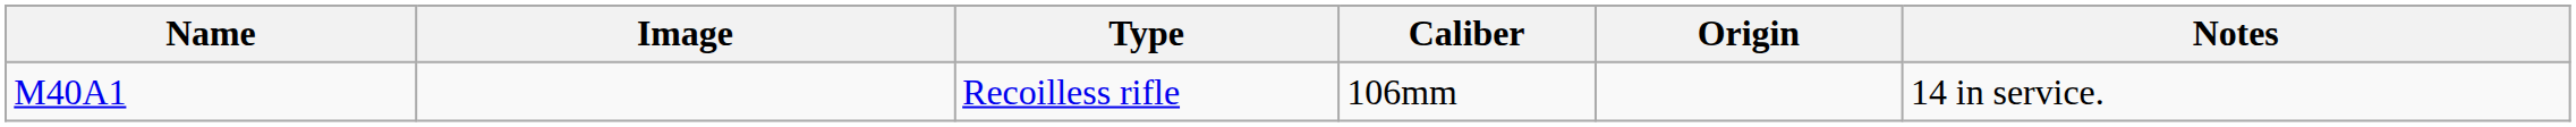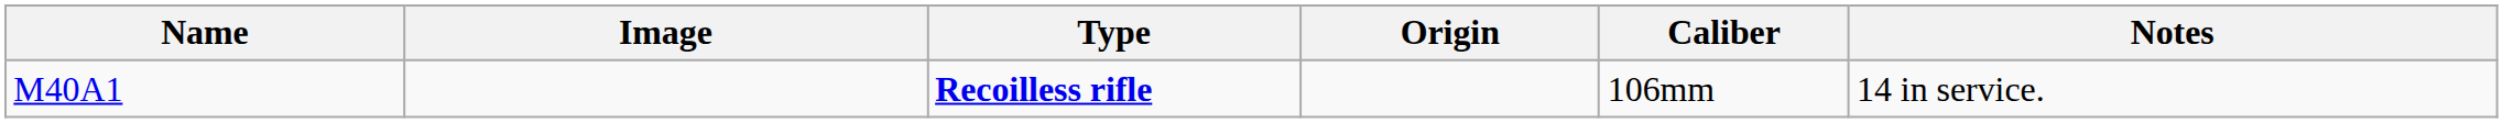columns swapped: Origin <-> Caliber
M40A1 | Type: normal -> bold
